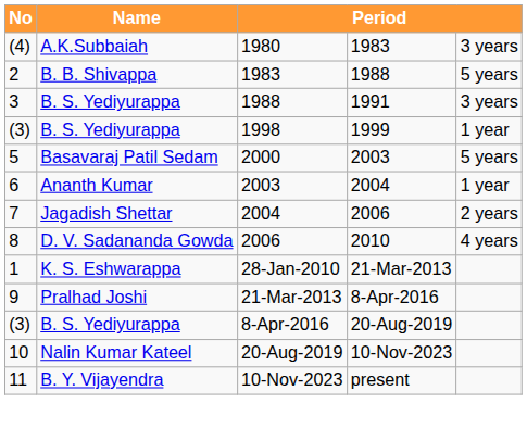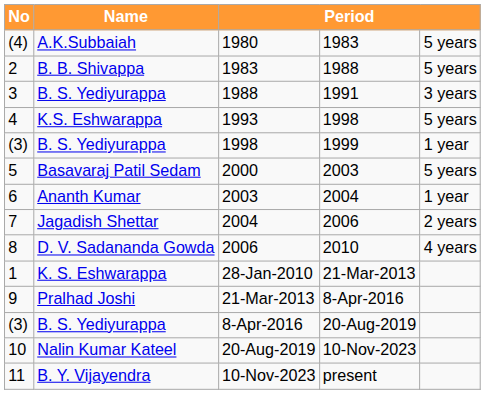1980 | column 5: 3 years -> 5 years
+ row: 4 | K.S. Eshwarappa | 1993 | 1998 | 5 years
